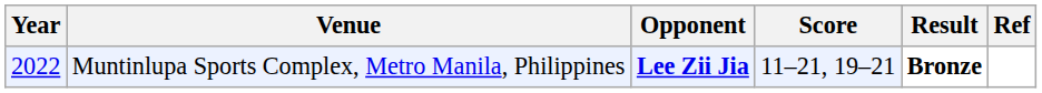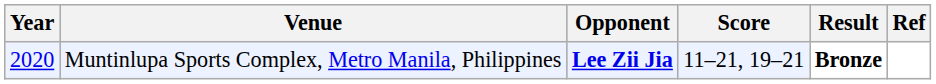Muntinlupa Sports Complex, Metro Manila, Philippines | Year: 2022 -> 2020
